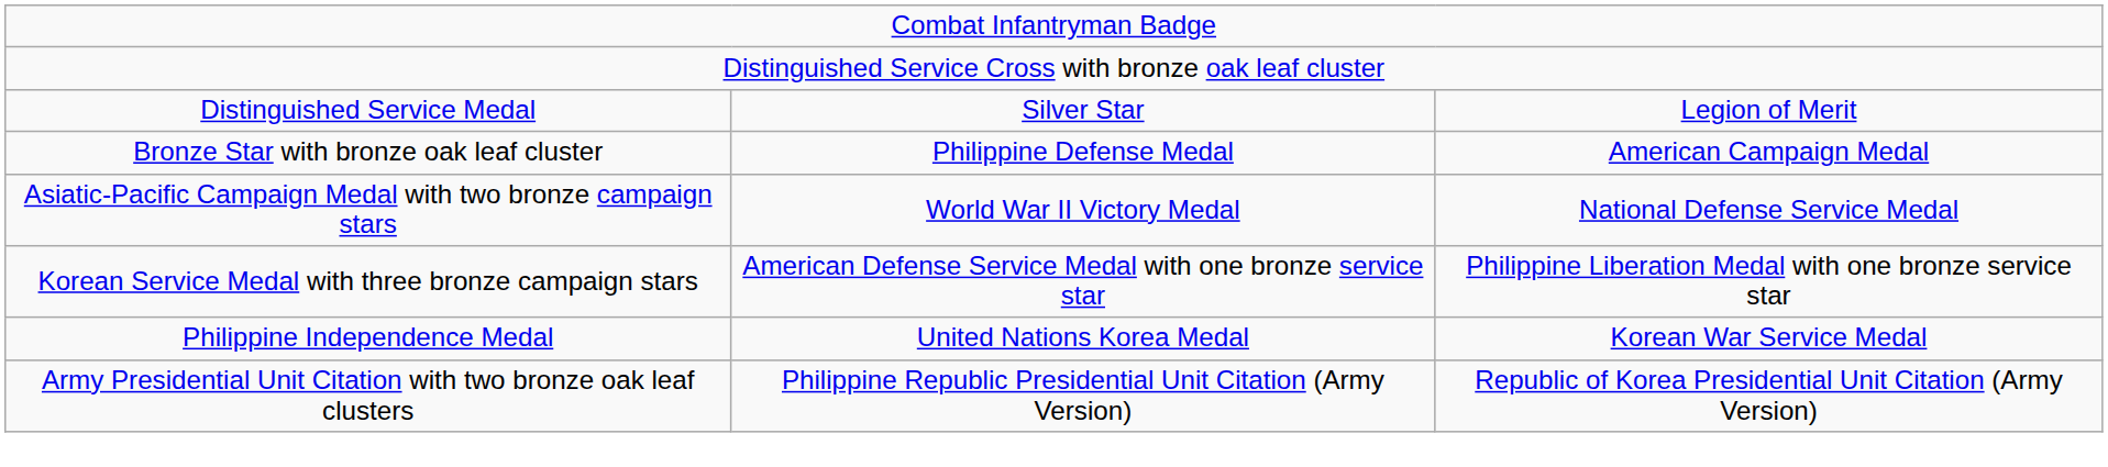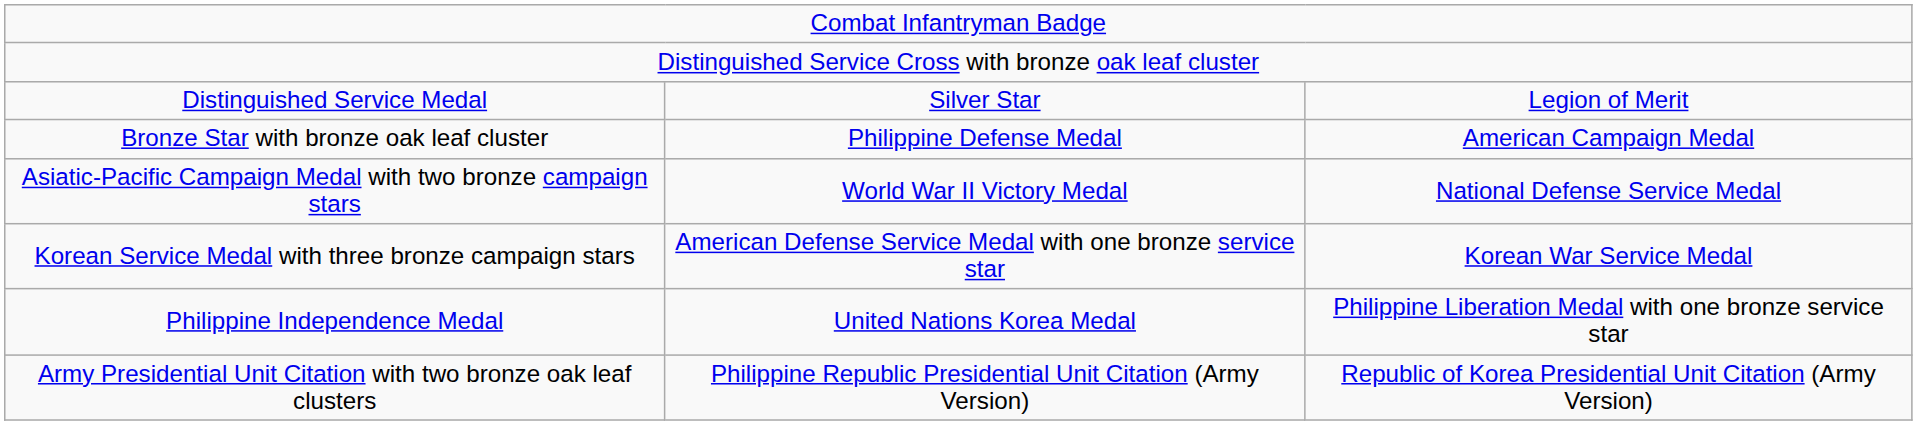Korean Service Medal with three bronze campaign stars | column 3: Philippine Liberation Medal with one bronze service star -> Korean War Service Medal
Philippine Independence Medal | column 3: Korean War Service Medal -> Philippine Liberation Medal with one bronze service star
